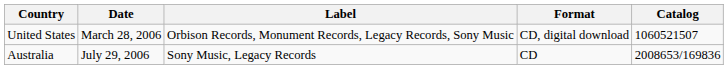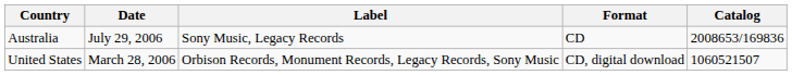rows swapped: United States <-> Australia
